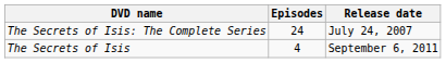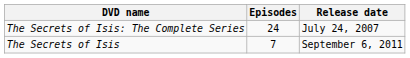The Secrets of Isis | Episodes: 4 -> 7
